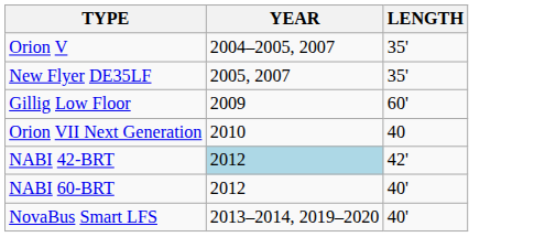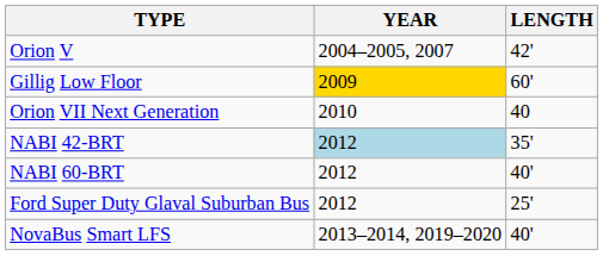Orion V | LENGTH: 35' -> 42'
- row: New Flyer DE35LF | 2005, 2007 | 35'
Gillig Low Floor | YEAR: no background -> gold background
NABI 42-BRT | LENGTH: 42' -> 35'
+ row: Ford Super Duty Glaval Suburban Bus | 2012 | 25'
